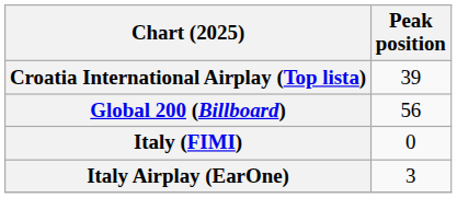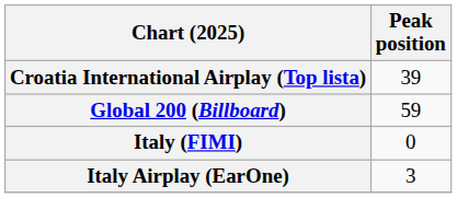Global 200 (Billboard) | Peak position: 56 -> 59
